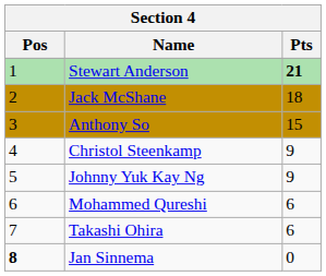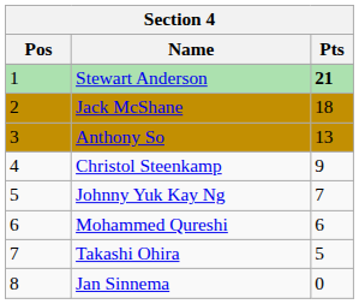Anthony So | Pts: 15 -> 13
Johnny Yuk Kay Ng | Pts: 9 -> 7
Takashi Ohira | Pts: 6 -> 5
Jan Sinnema | Pos: bold -> normal
